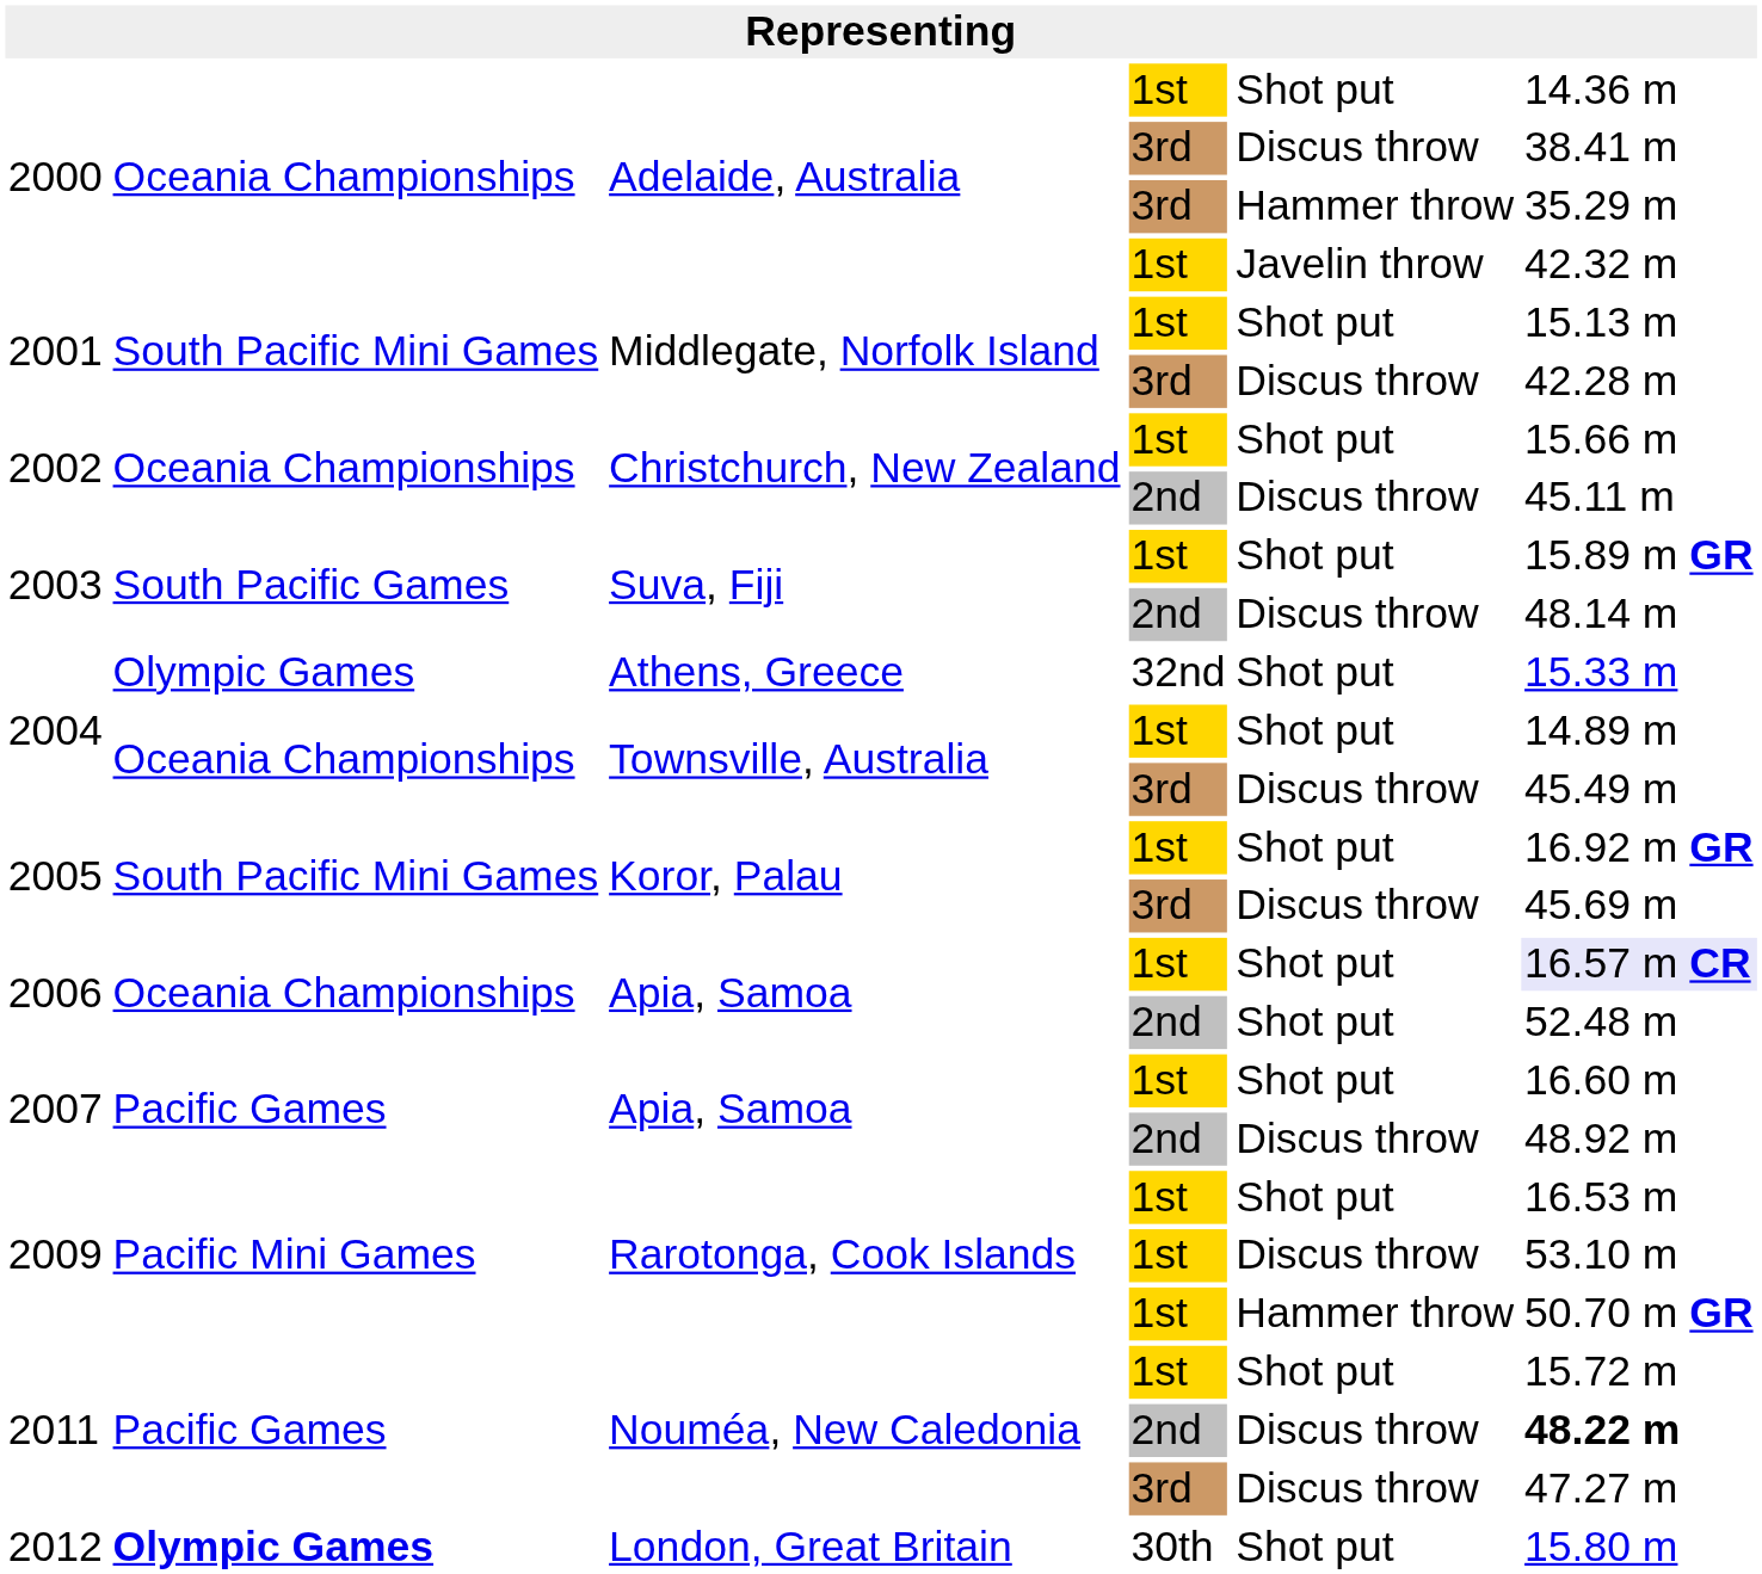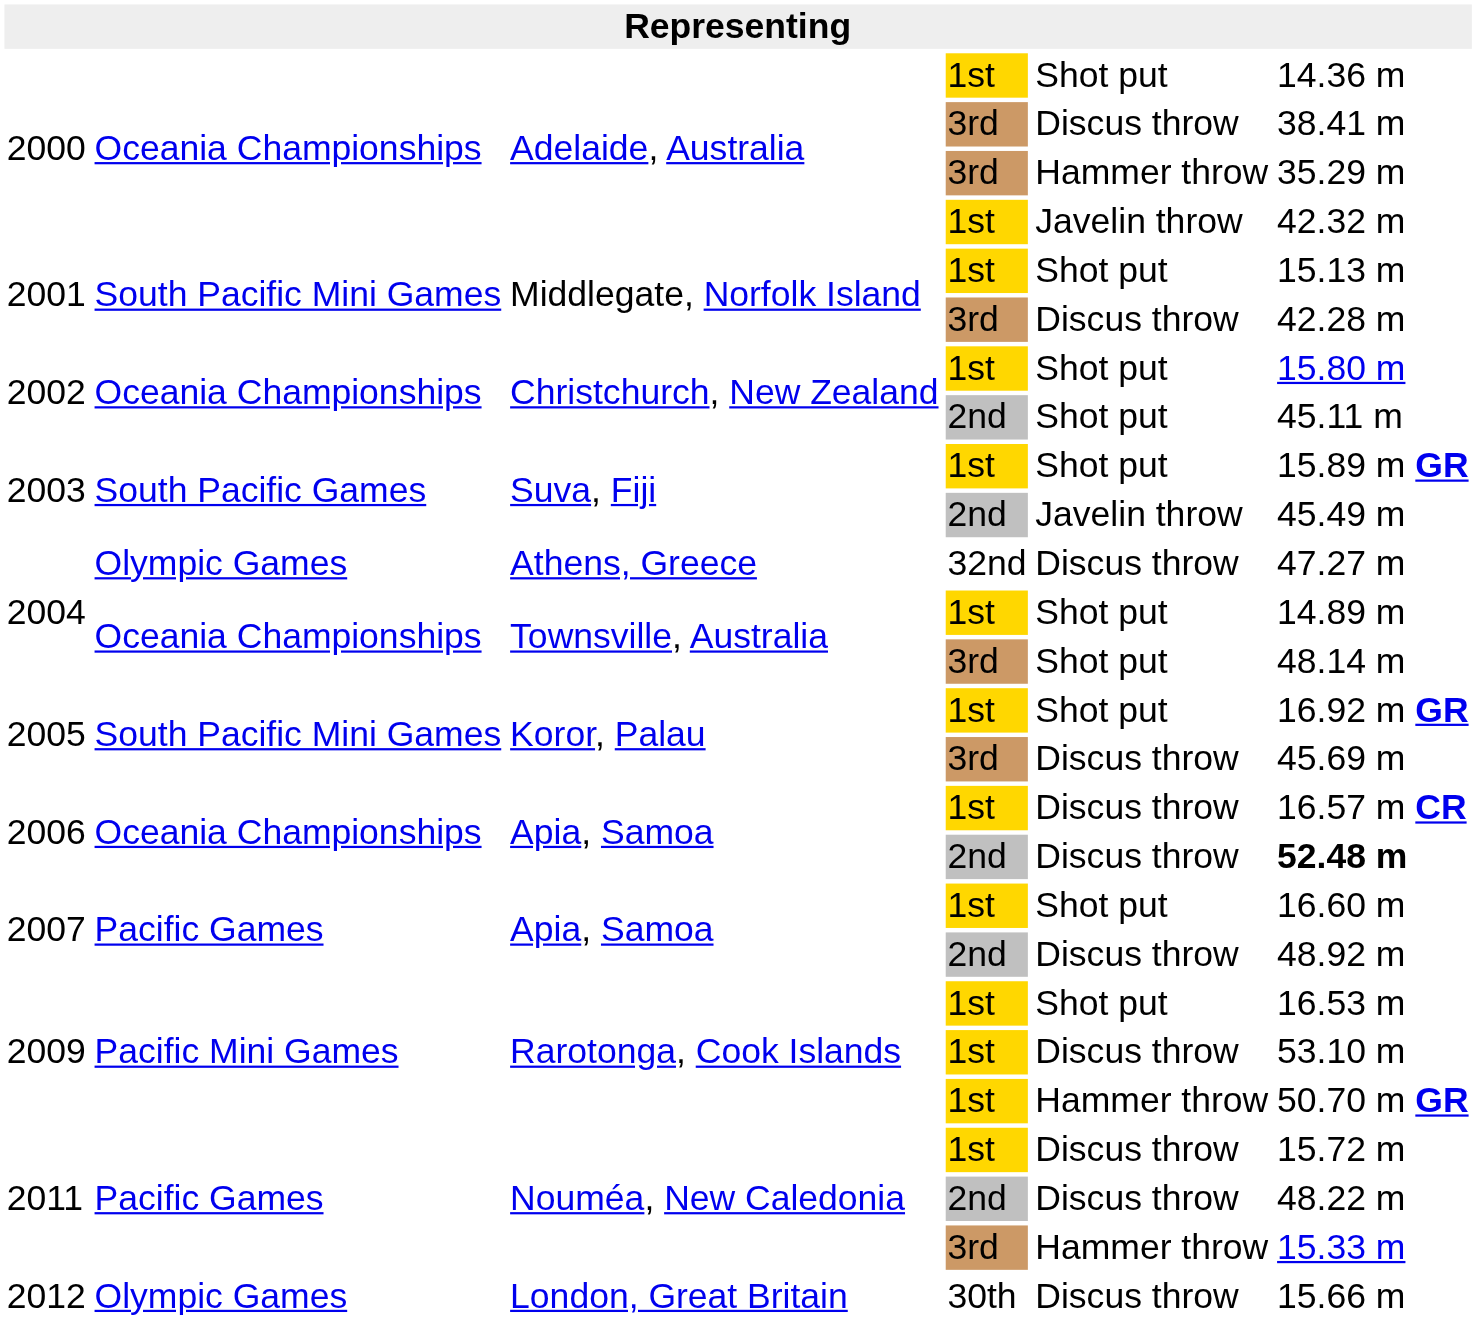2002 / 1st | column 6: 15.66 m -> 15.80 m
2002 / 2nd | column 5: Discus throw -> Shot put
2003 / 2nd | column 5: Discus throw -> Javelin throw
2003 / 2nd | column 6: 48.14 m -> 45.49 m
2004 / 32nd | column 5: Shot put -> Discus throw
2004 / 32nd | column 6: 15.33 m -> 47.27 m
2004 / 3rd | column 5: Discus throw -> Shot put
2004 / 3rd | column 6: 45.49 m -> 48.14 m
2006 / 1st | column 5: Shot put -> Discus throw
2006 / 1st | column 6: lavender background -> no background
2006 / 2nd | column 5: Shot put -> Discus throw
2006 / 2nd | column 6: normal -> bold
2011 / 1st | column 5: Shot put -> Discus throw
2011 / 2nd | column 6: bold -> normal
2011 / 3rd | column 5: Discus throw -> Hammer throw
2011 / 3rd | column 6: 47.27 m -> 15.33 m
2012 | column 2: bold -> normal
2012 | column 5: Shot put -> Discus throw
2012 | column 6: 15.80 m -> 15.66 m
